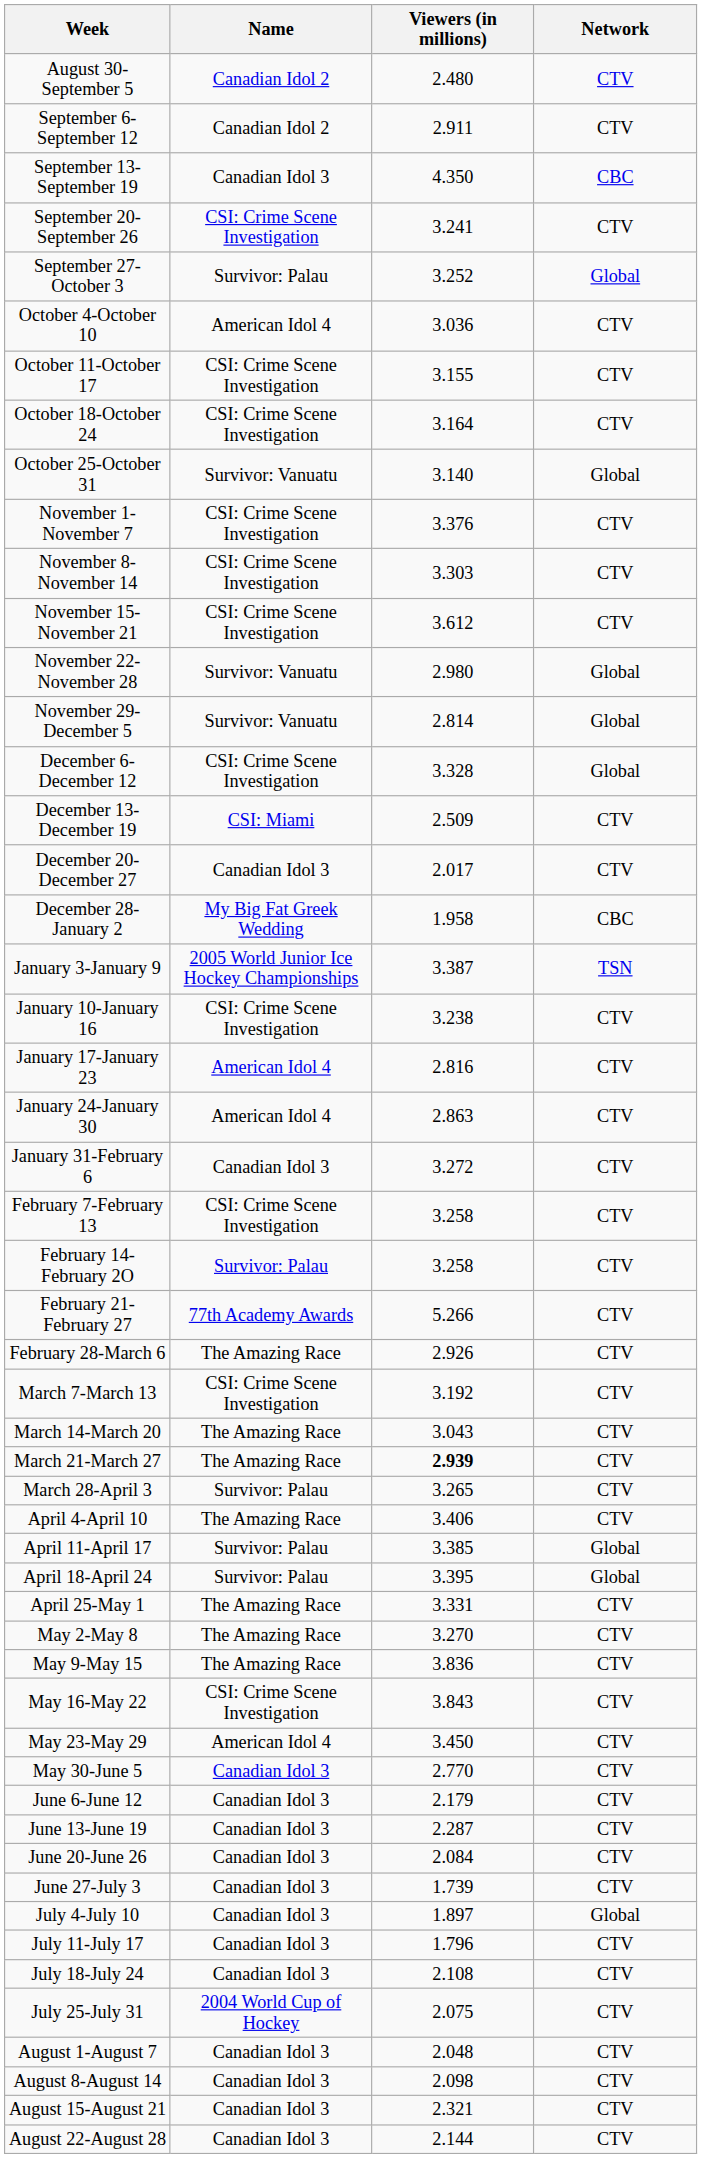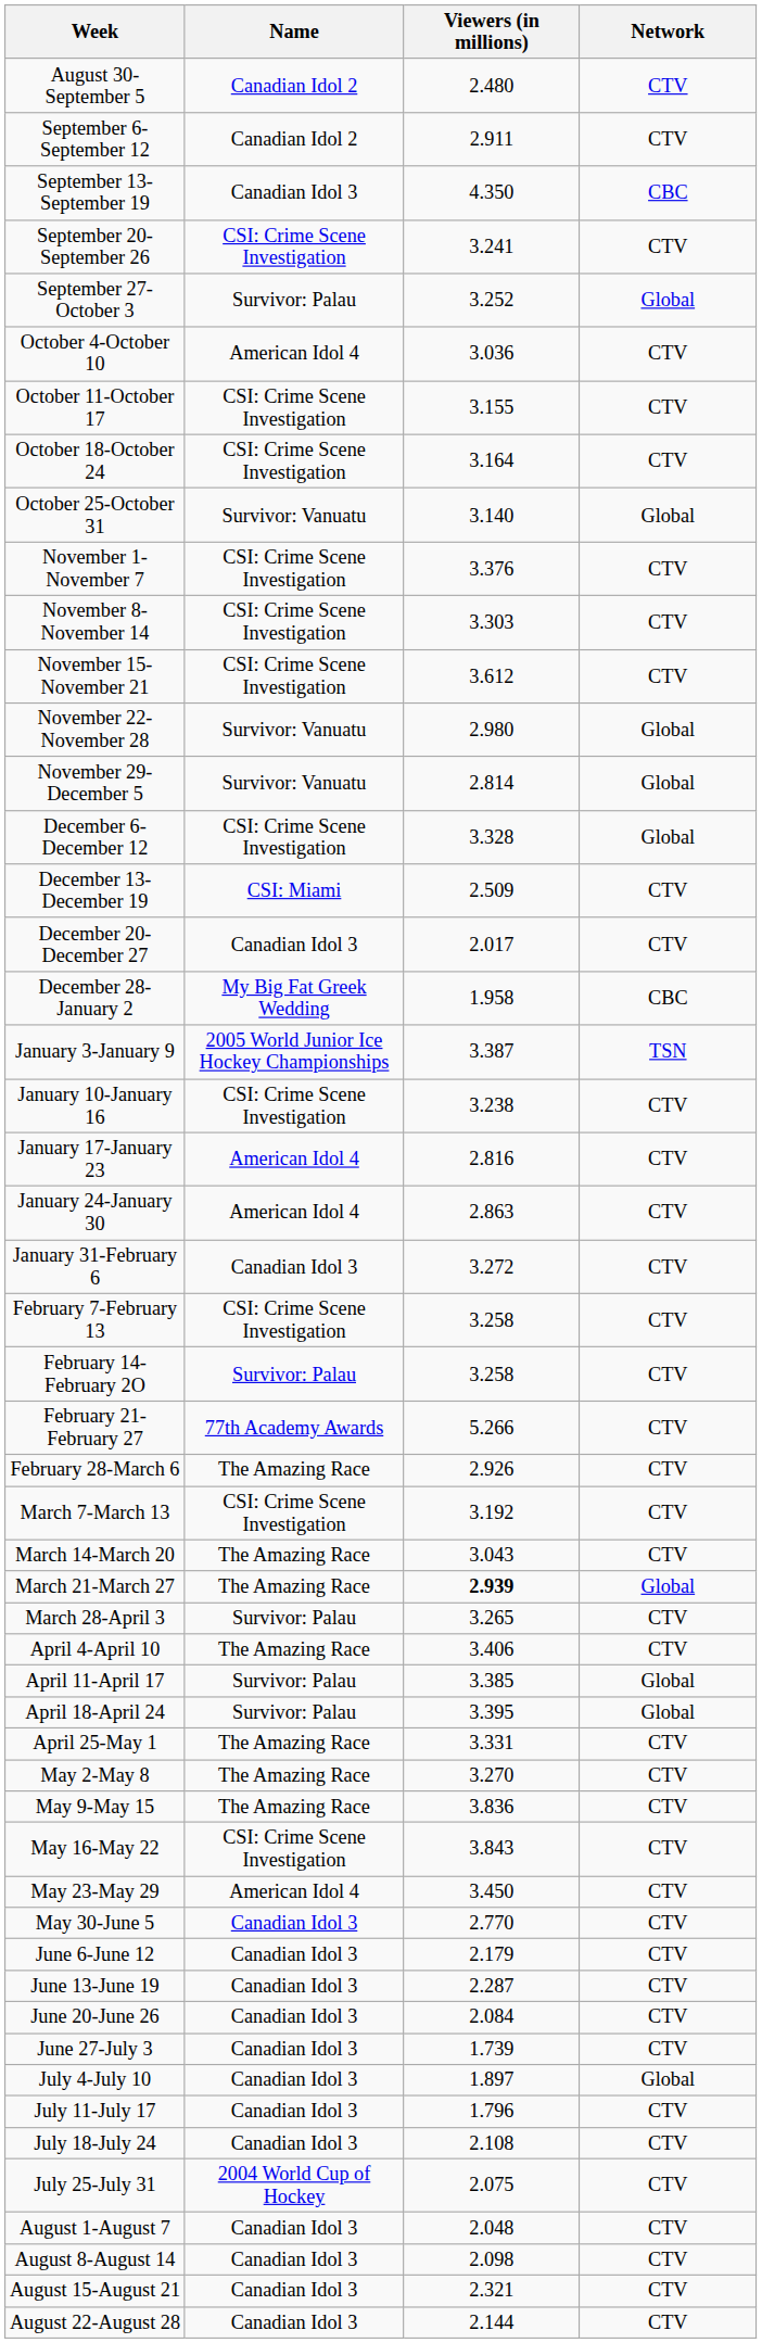March 21-March 27 | Network: CTV -> Global
